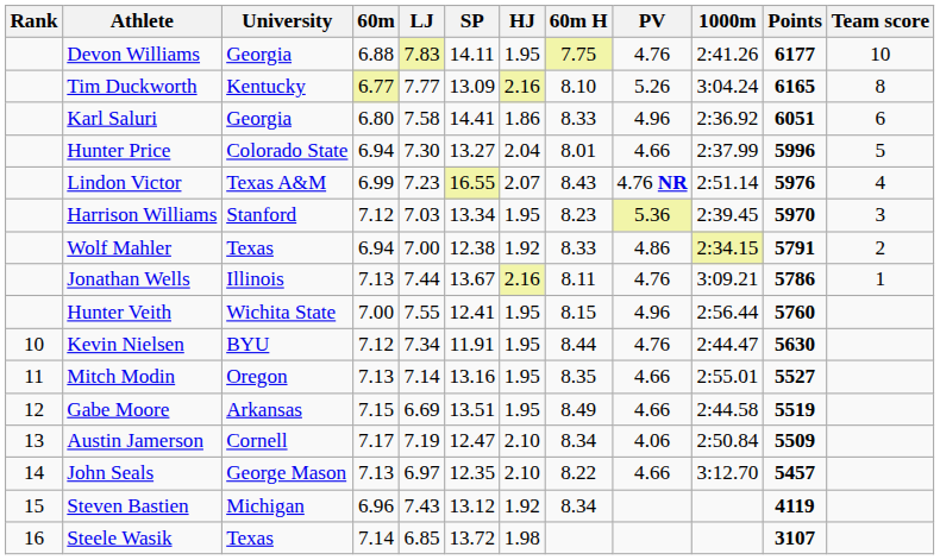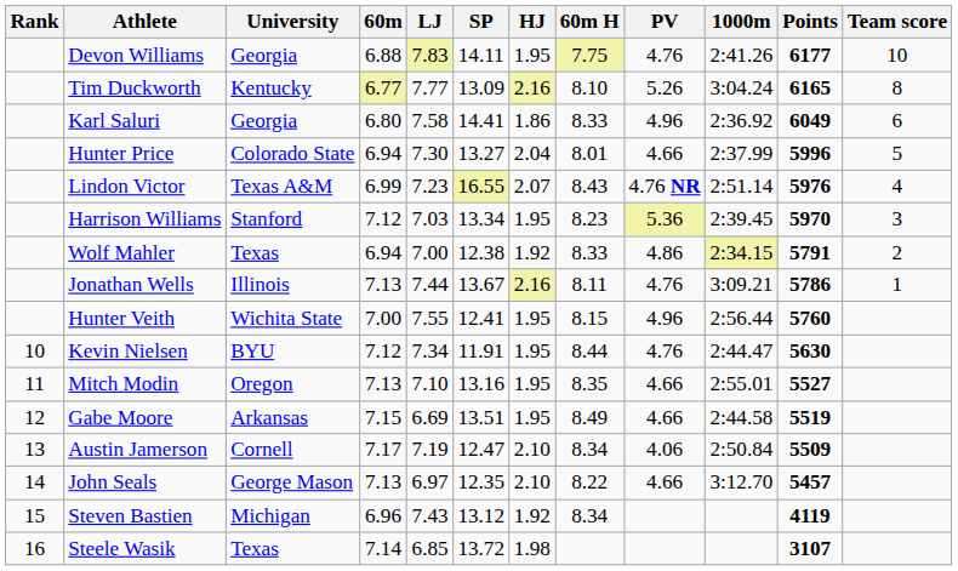Karl Saluri | Points: 6051 -> 6049
Mitch Modin | LJ: 7.14 -> 7.10
